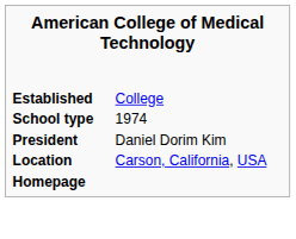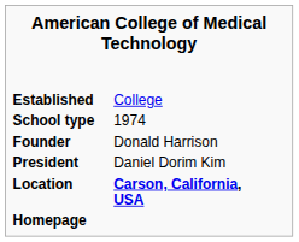+ row: Founder | Donald Harrison
Location | column 2: normal -> bold
